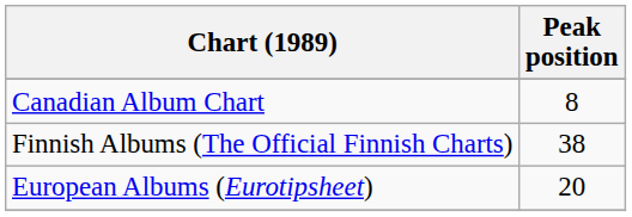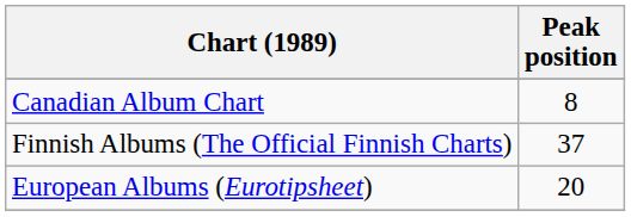Finnish Albums (The Official Finnish Charts) | Peak position: 38 -> 37
